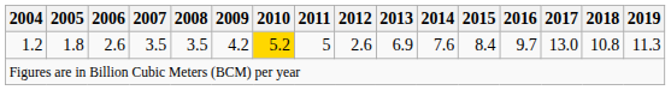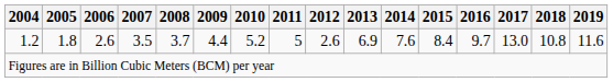1.2 | 2008: 3.5 -> 3.7
1.2 | 2009: 4.2 -> 4.4
1.2 | 2010: gold background -> no background
1.2 | 2019: 11.3 -> 11.6
